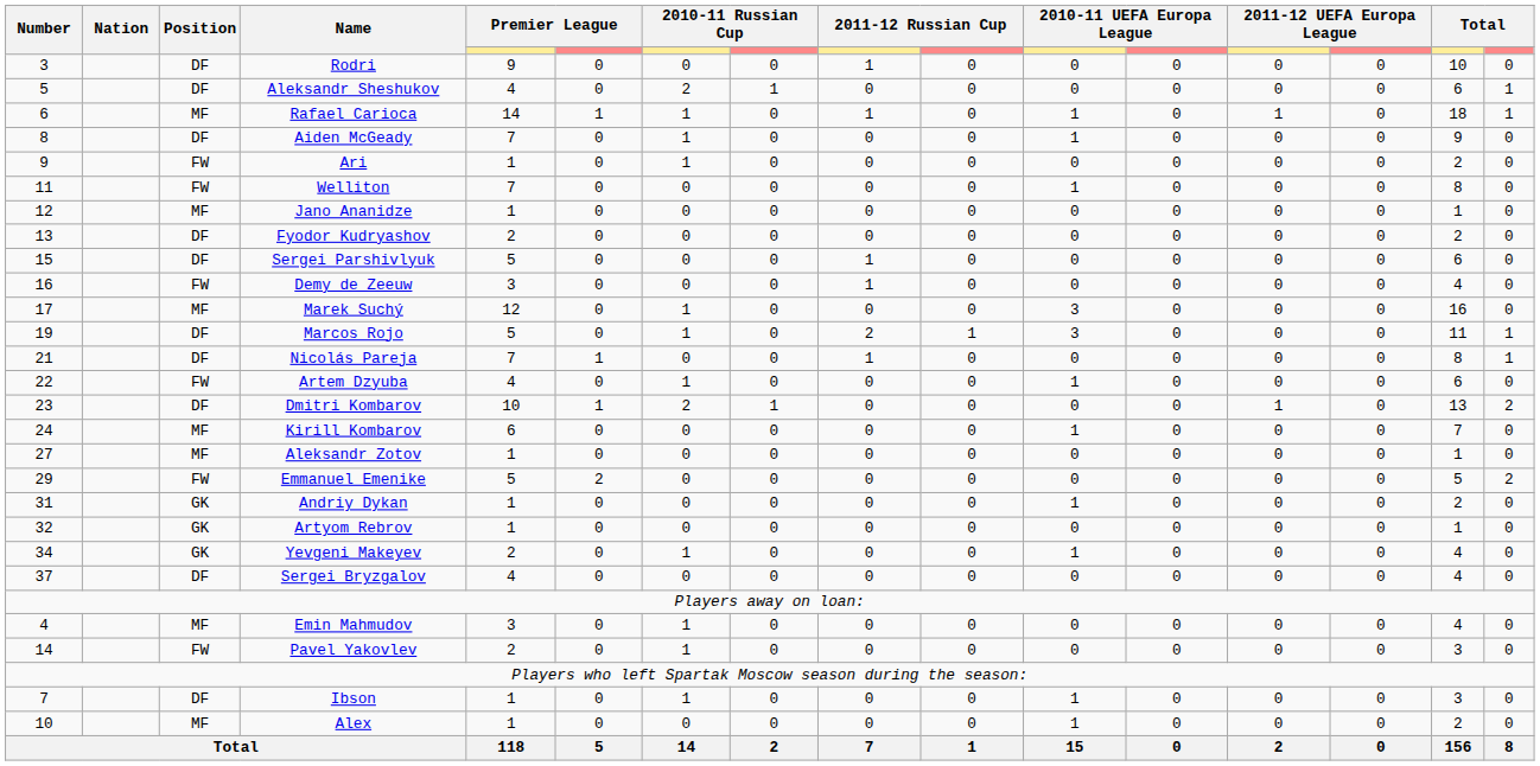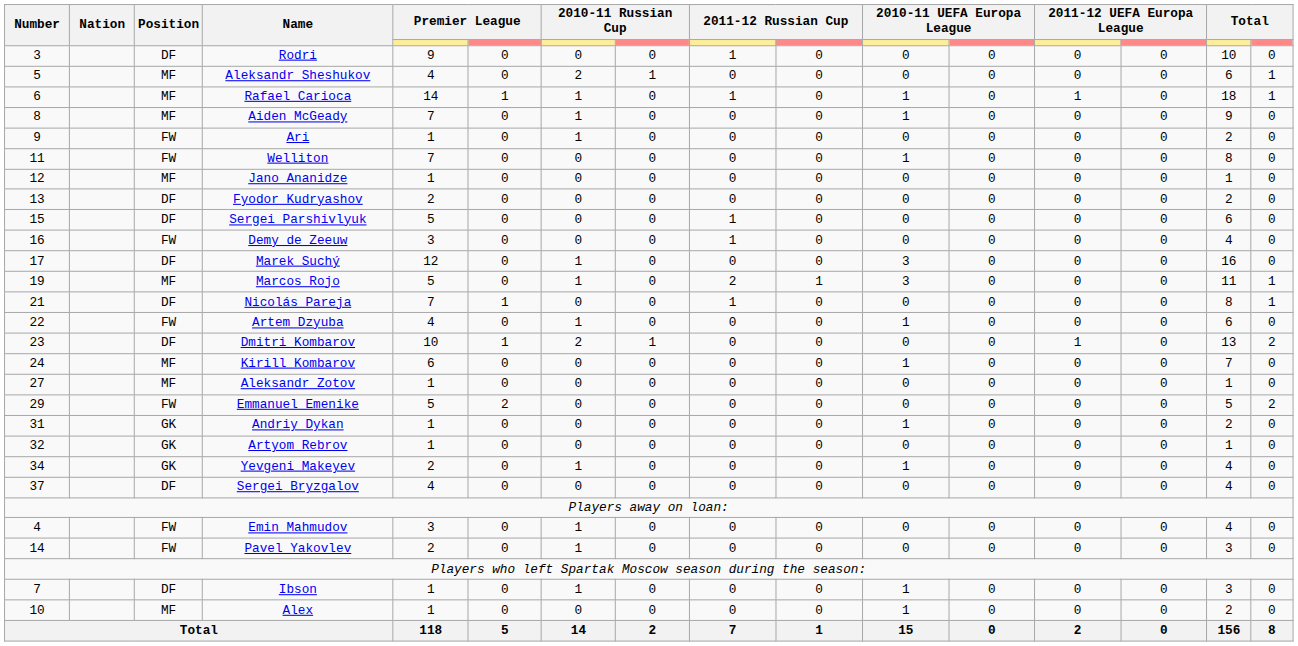Aleksandr Sheshukov | Position: DF -> MF
Aiden McGeady | Position: DF -> MF
Marek Suchý | Position: MF -> DF
Marcos Rojo | Position: DF -> MF
Emin Mahmudov | Position: MF -> FW
